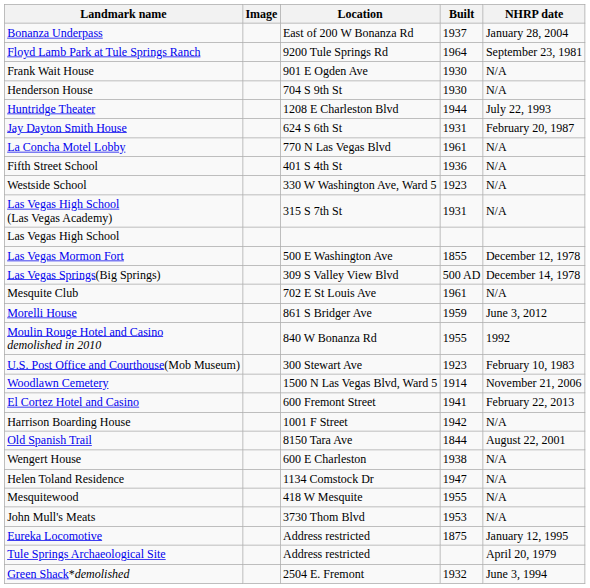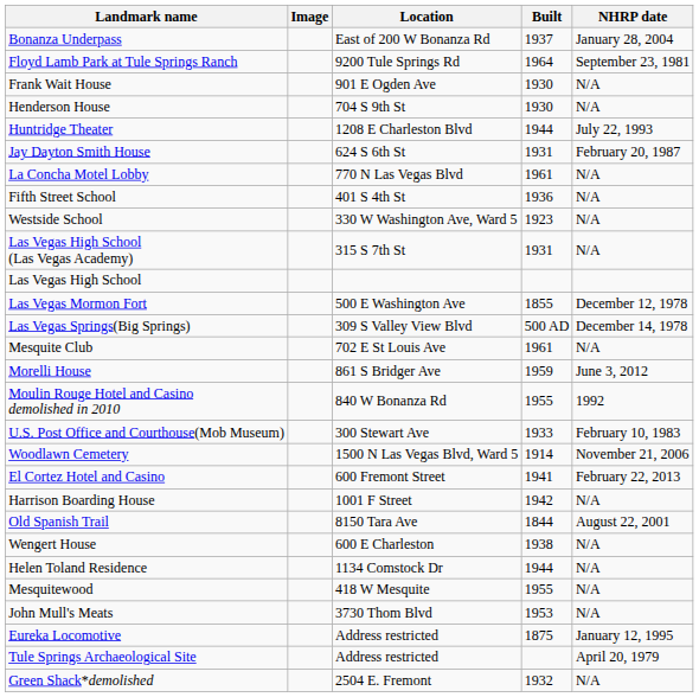U.S. Post Office and Courthouse(Mob Museum) | Built: 1923 -> 1933
Helen Toland Residence | Built: 1947 -> 1944
Green Shack*demolished | NHRP date: June 3, 1994 -> N/A
